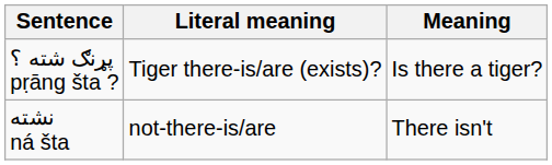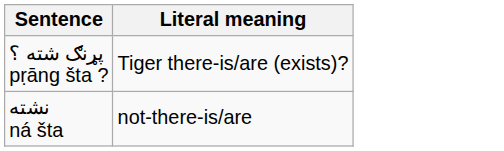- column: Meaning | Is there a tiger? | There isn't
